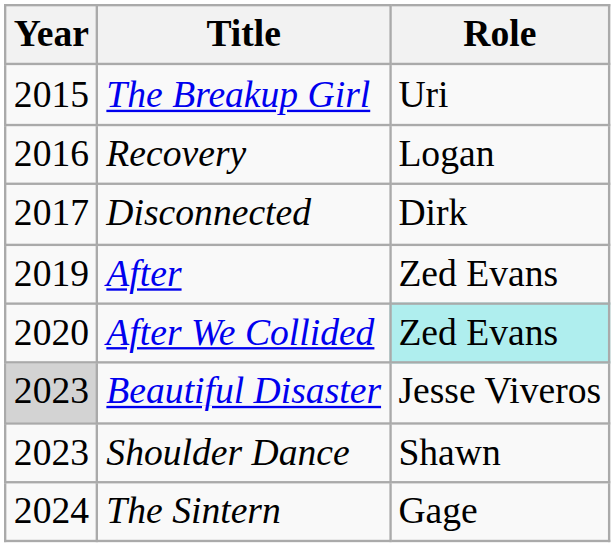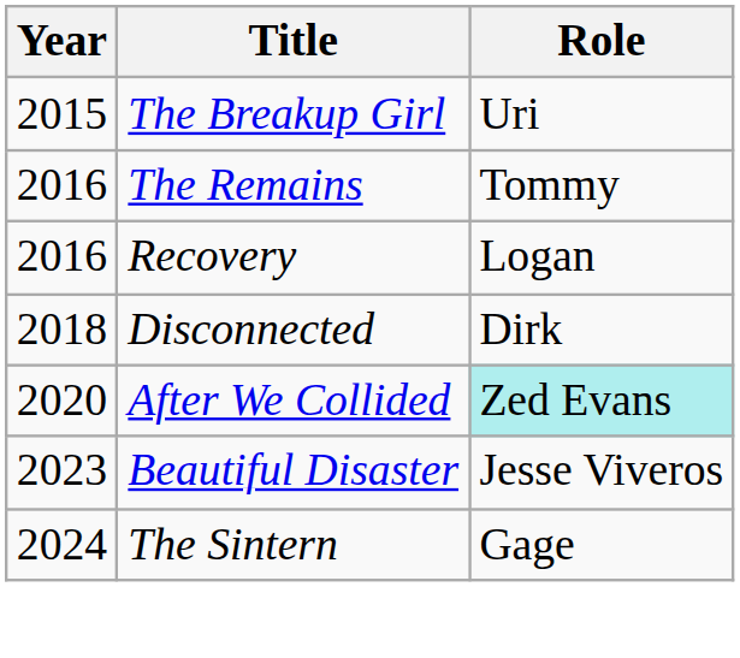+ row: 2016 | The Remains | Tommy
Disconnected | Year: 2017 -> 2018
- row: 2019 | After | Zed Evans
Beautiful Disaster | Year: lightgrey background -> no background
- row: 2023 | Shoulder Dance | Shawn
